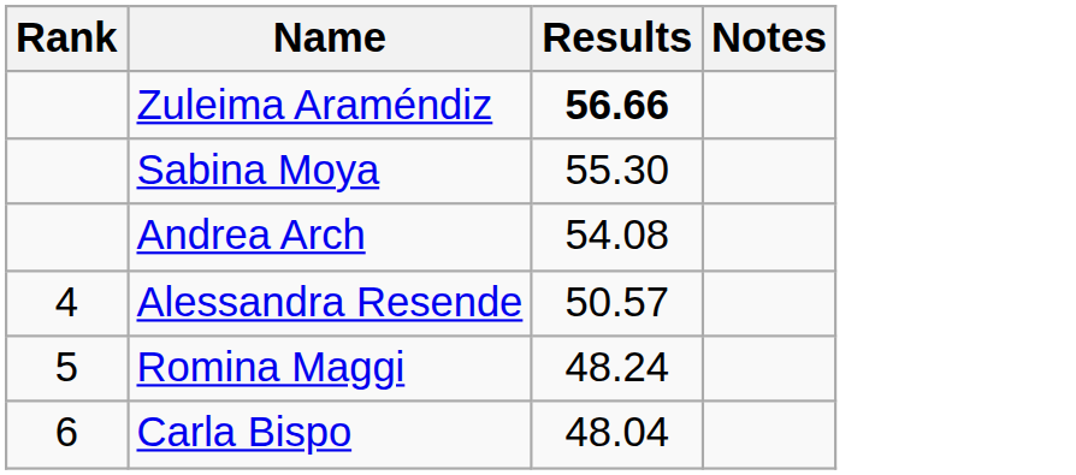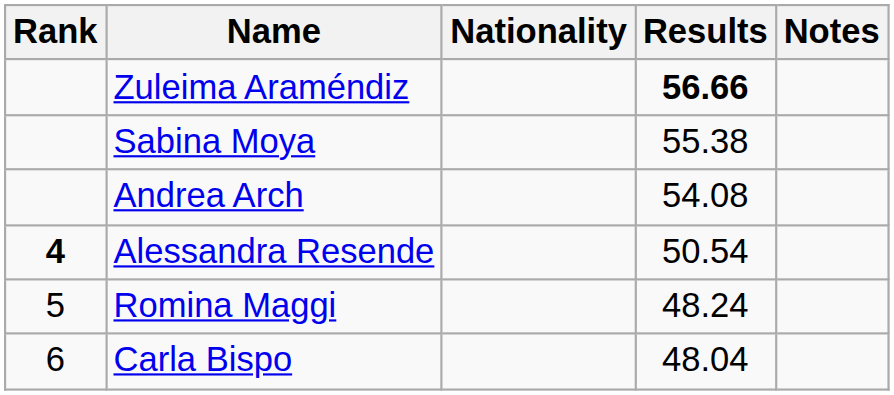+ column: Nationality
Sabina Moya | Results: 55.30 -> 55.38
Alessandra Resende | Rank: normal -> bold
Alessandra Resende | Results: 50.57 -> 50.54
